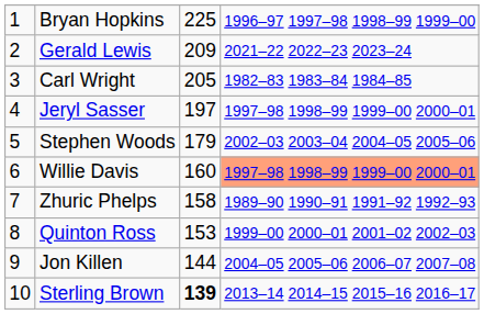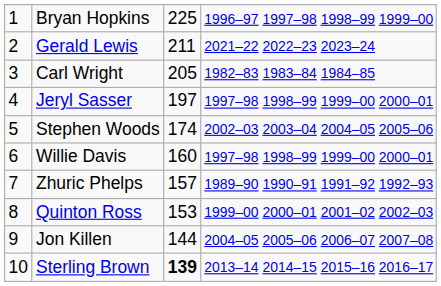Gerald Lewis | column 3: 209 -> 211
Stephen Woods | column 3: 179 -> 174
Willie Davis | column 4: lightsalmon background -> no background
Zhuric Phelps | column 3: 158 -> 157
